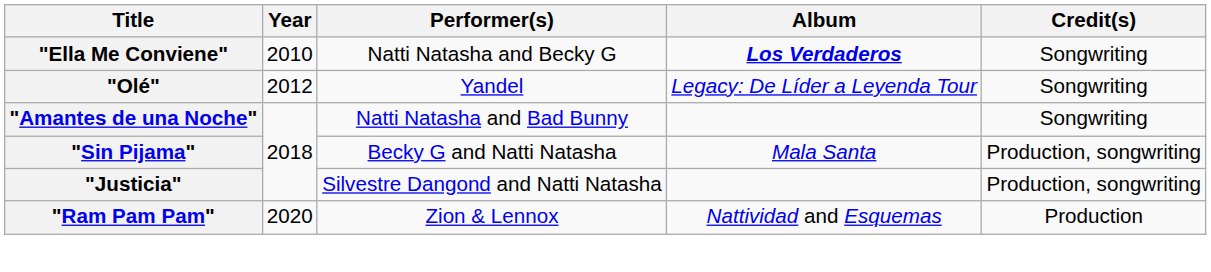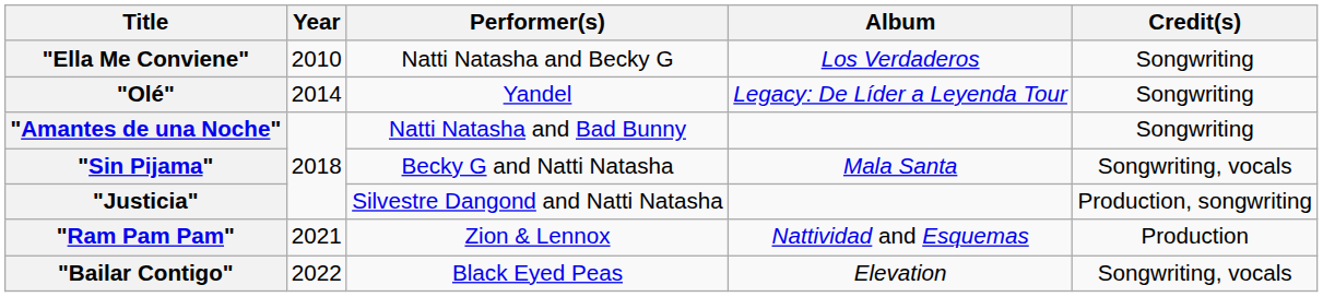"Ella Me Conviene" | Album: bold -> normal
"Olé" | Year: 2012 -> 2014
"Sin Pijama" | Credit(s): Production, songwriting -> Songwriting, vocals
"Ram Pam Pam" | Year: 2020 -> 2021
+ row: "Bailar Contigo" | 2022 | Black Eyed Peas | Elevation | Songwriting, vocals
